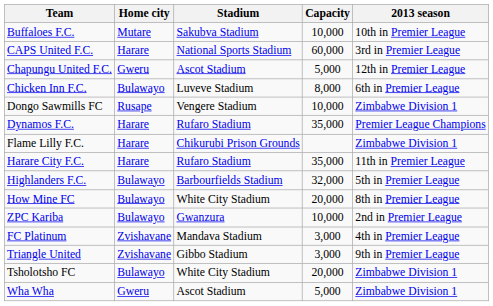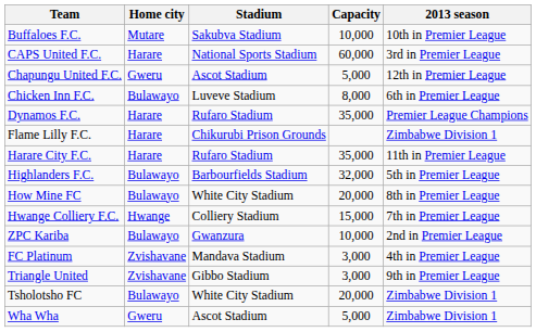- row: Dongo Sawmills FC | Rusape | Vengere Stadium | 10,000 | Zimbabwe Division 1
+ row: Hwange Colliery F.C. | Hwange | Colliery Stadium | 15,000 | 7th in Premier League
